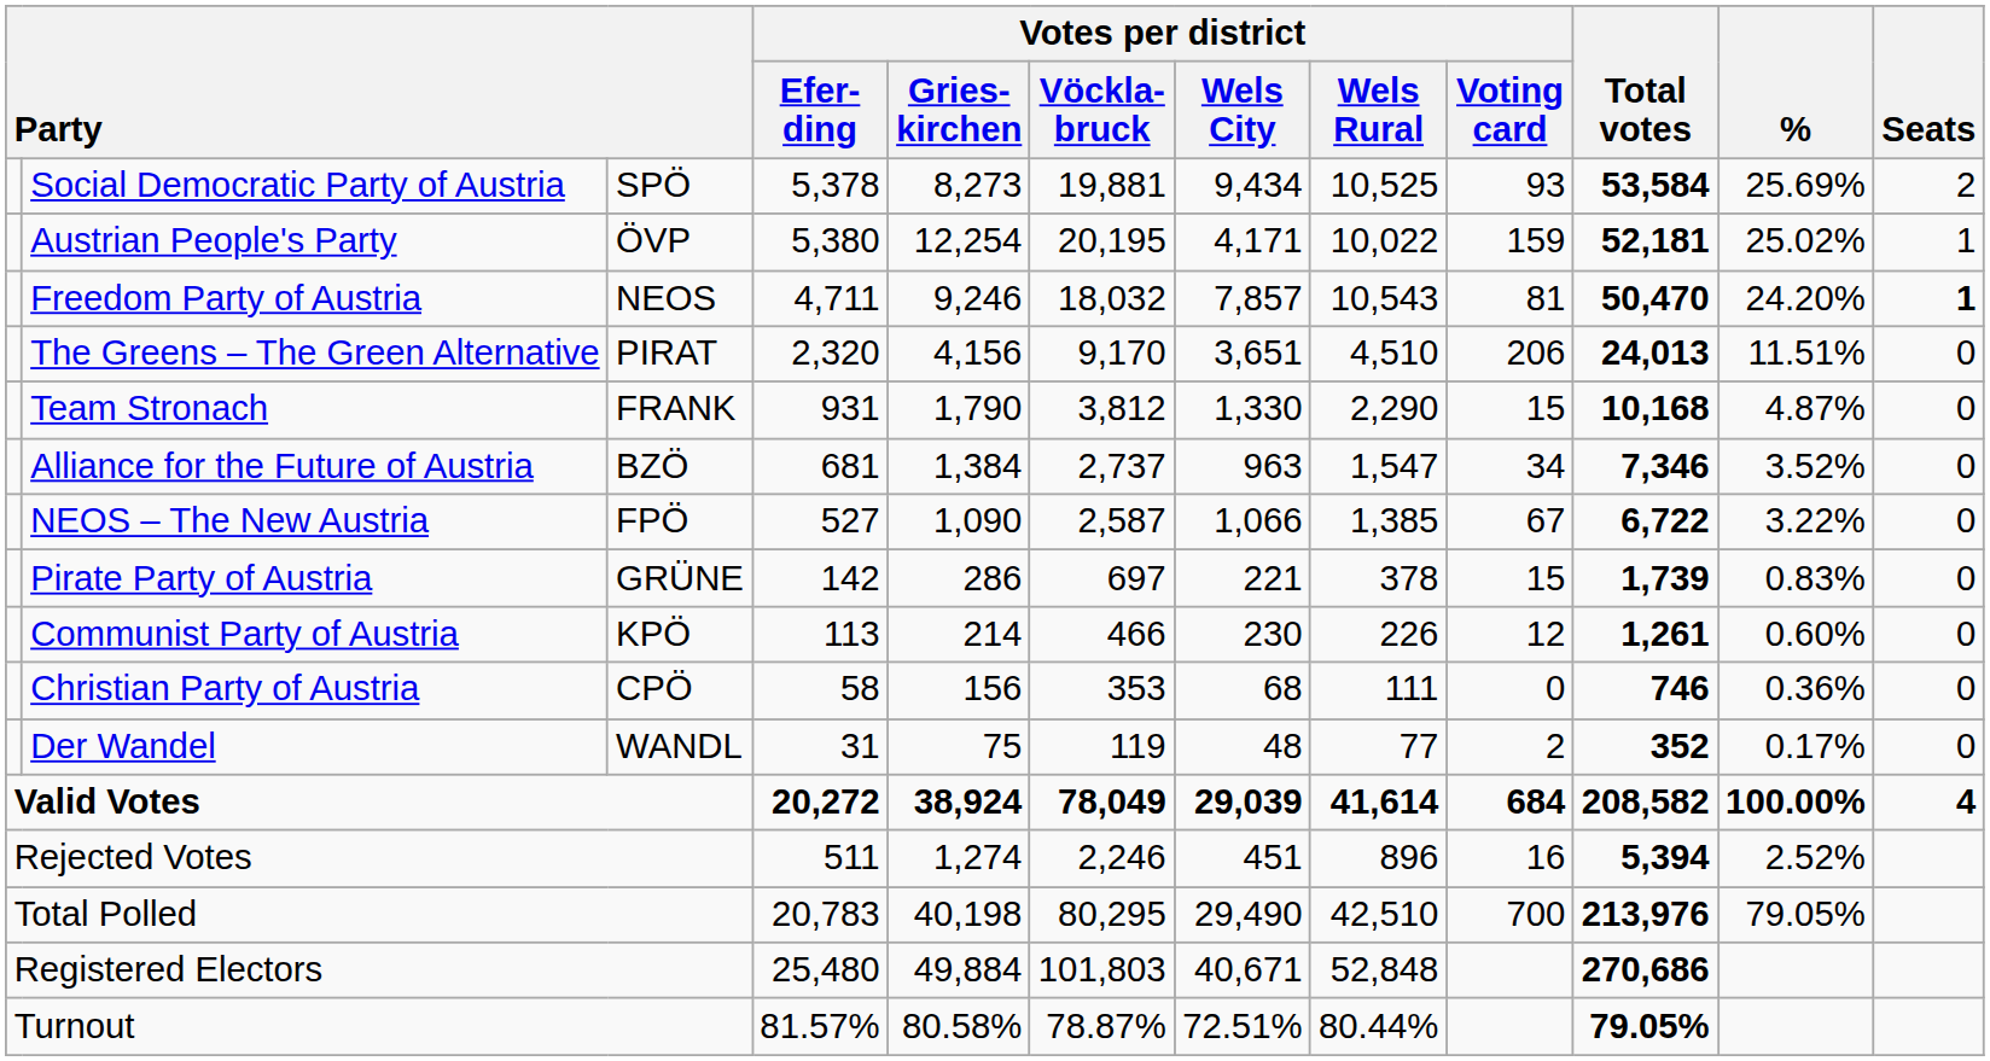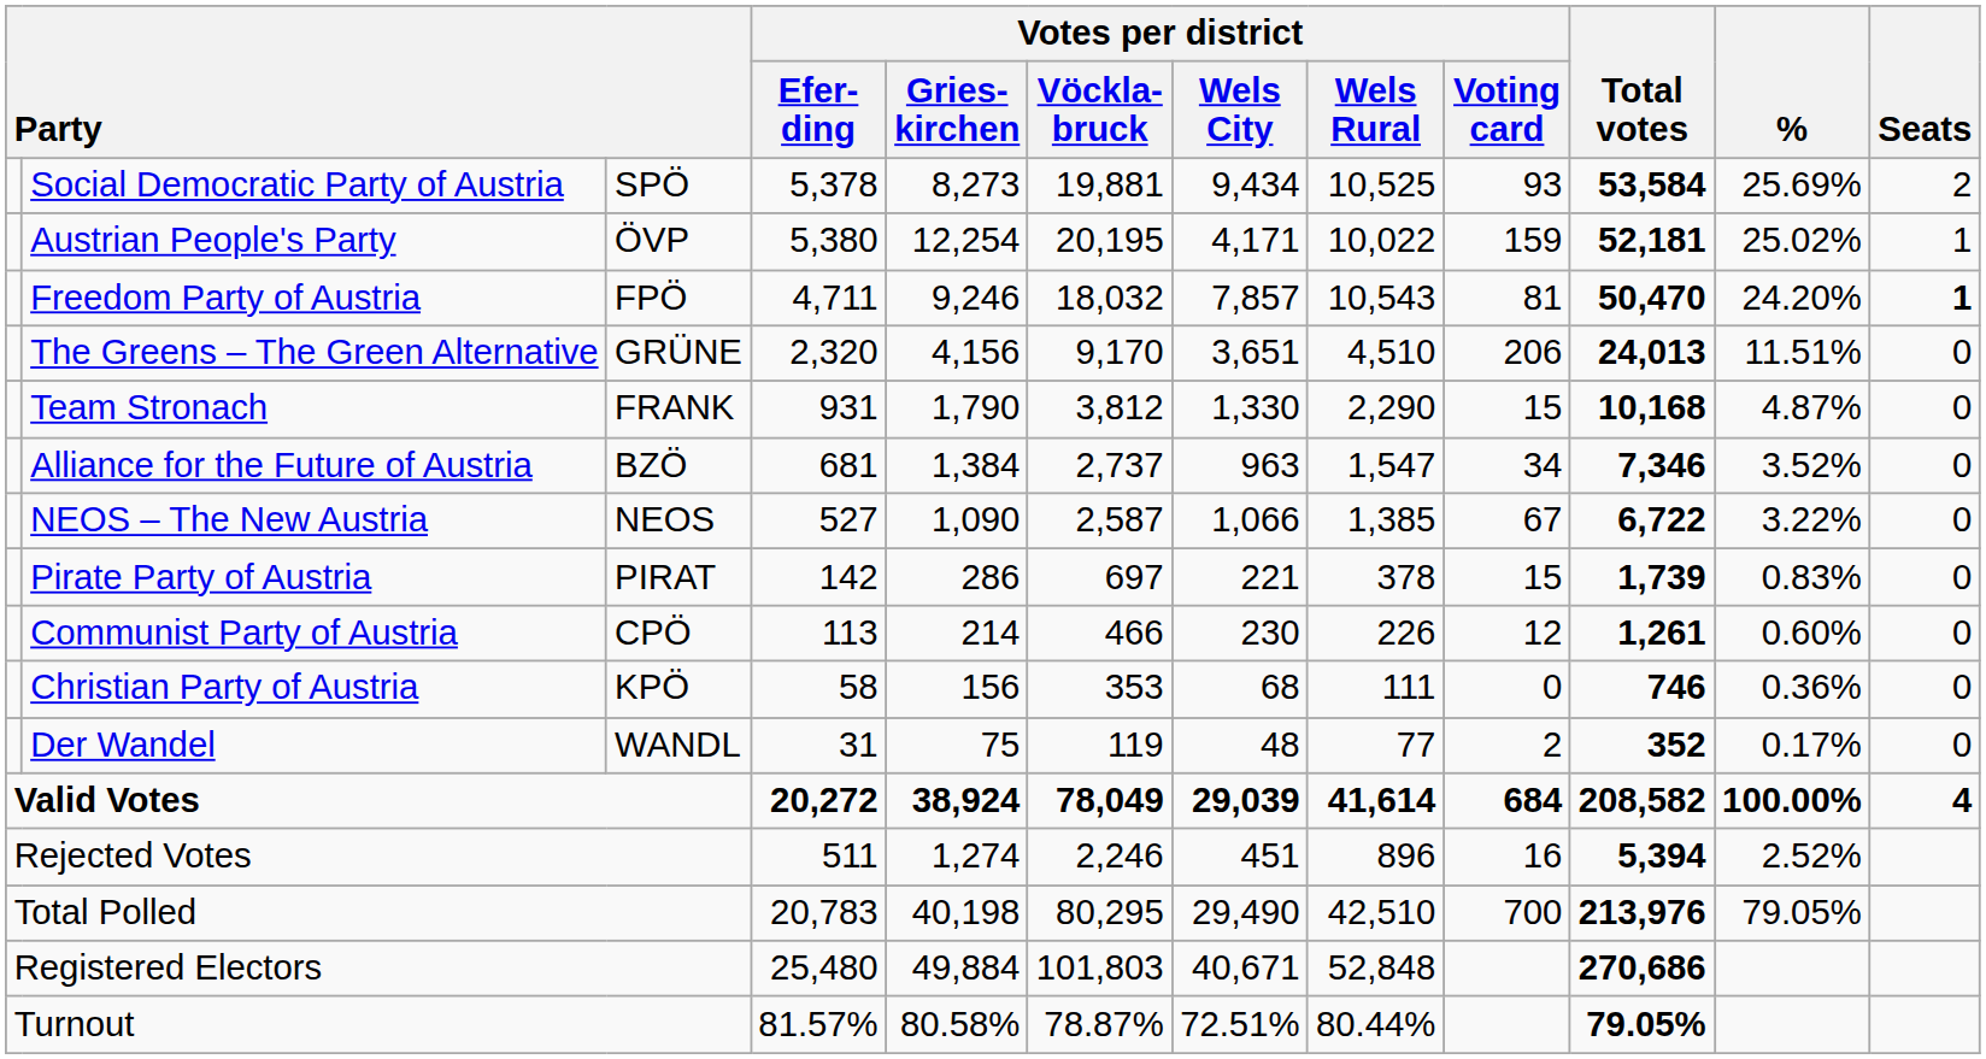Freedom Party of Austria | column 3: NEOS -> FPÖ
The Greens – The Green Alternative | column 3: PIRAT -> GRÜNE
NEOS – The New Austria | column 3: FPÖ -> NEOS
Pirate Party of Austria | column 3: GRÜNE -> PIRAT
Communist Party of Austria | column 3: KPÖ -> CPÖ
Christian Party of Austria | column 3: CPÖ -> KPÖ
